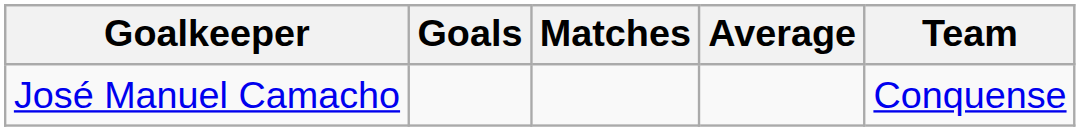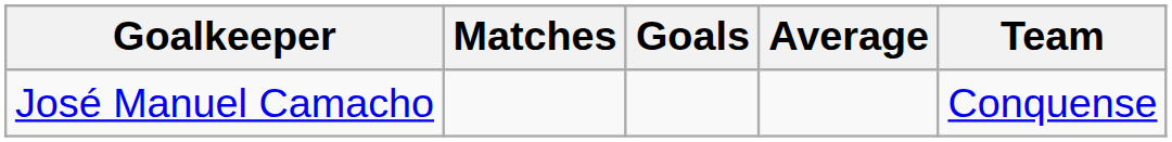columns swapped: Goals <-> Matches
